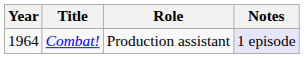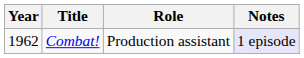Combat! | Year: 1964 -> 1962
